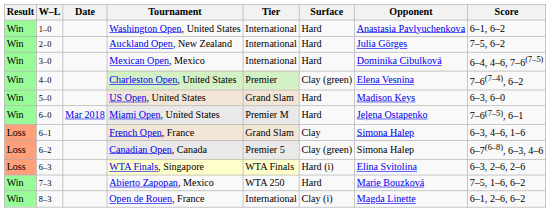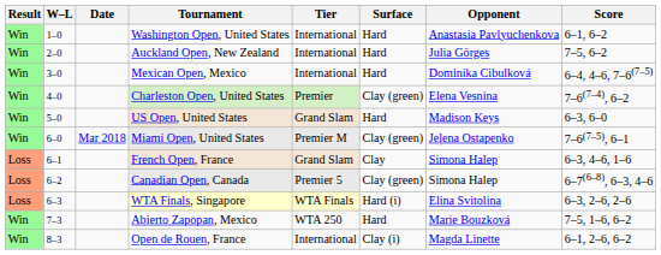Miami Open, United States | Surface: Hard -> Clay (green)
